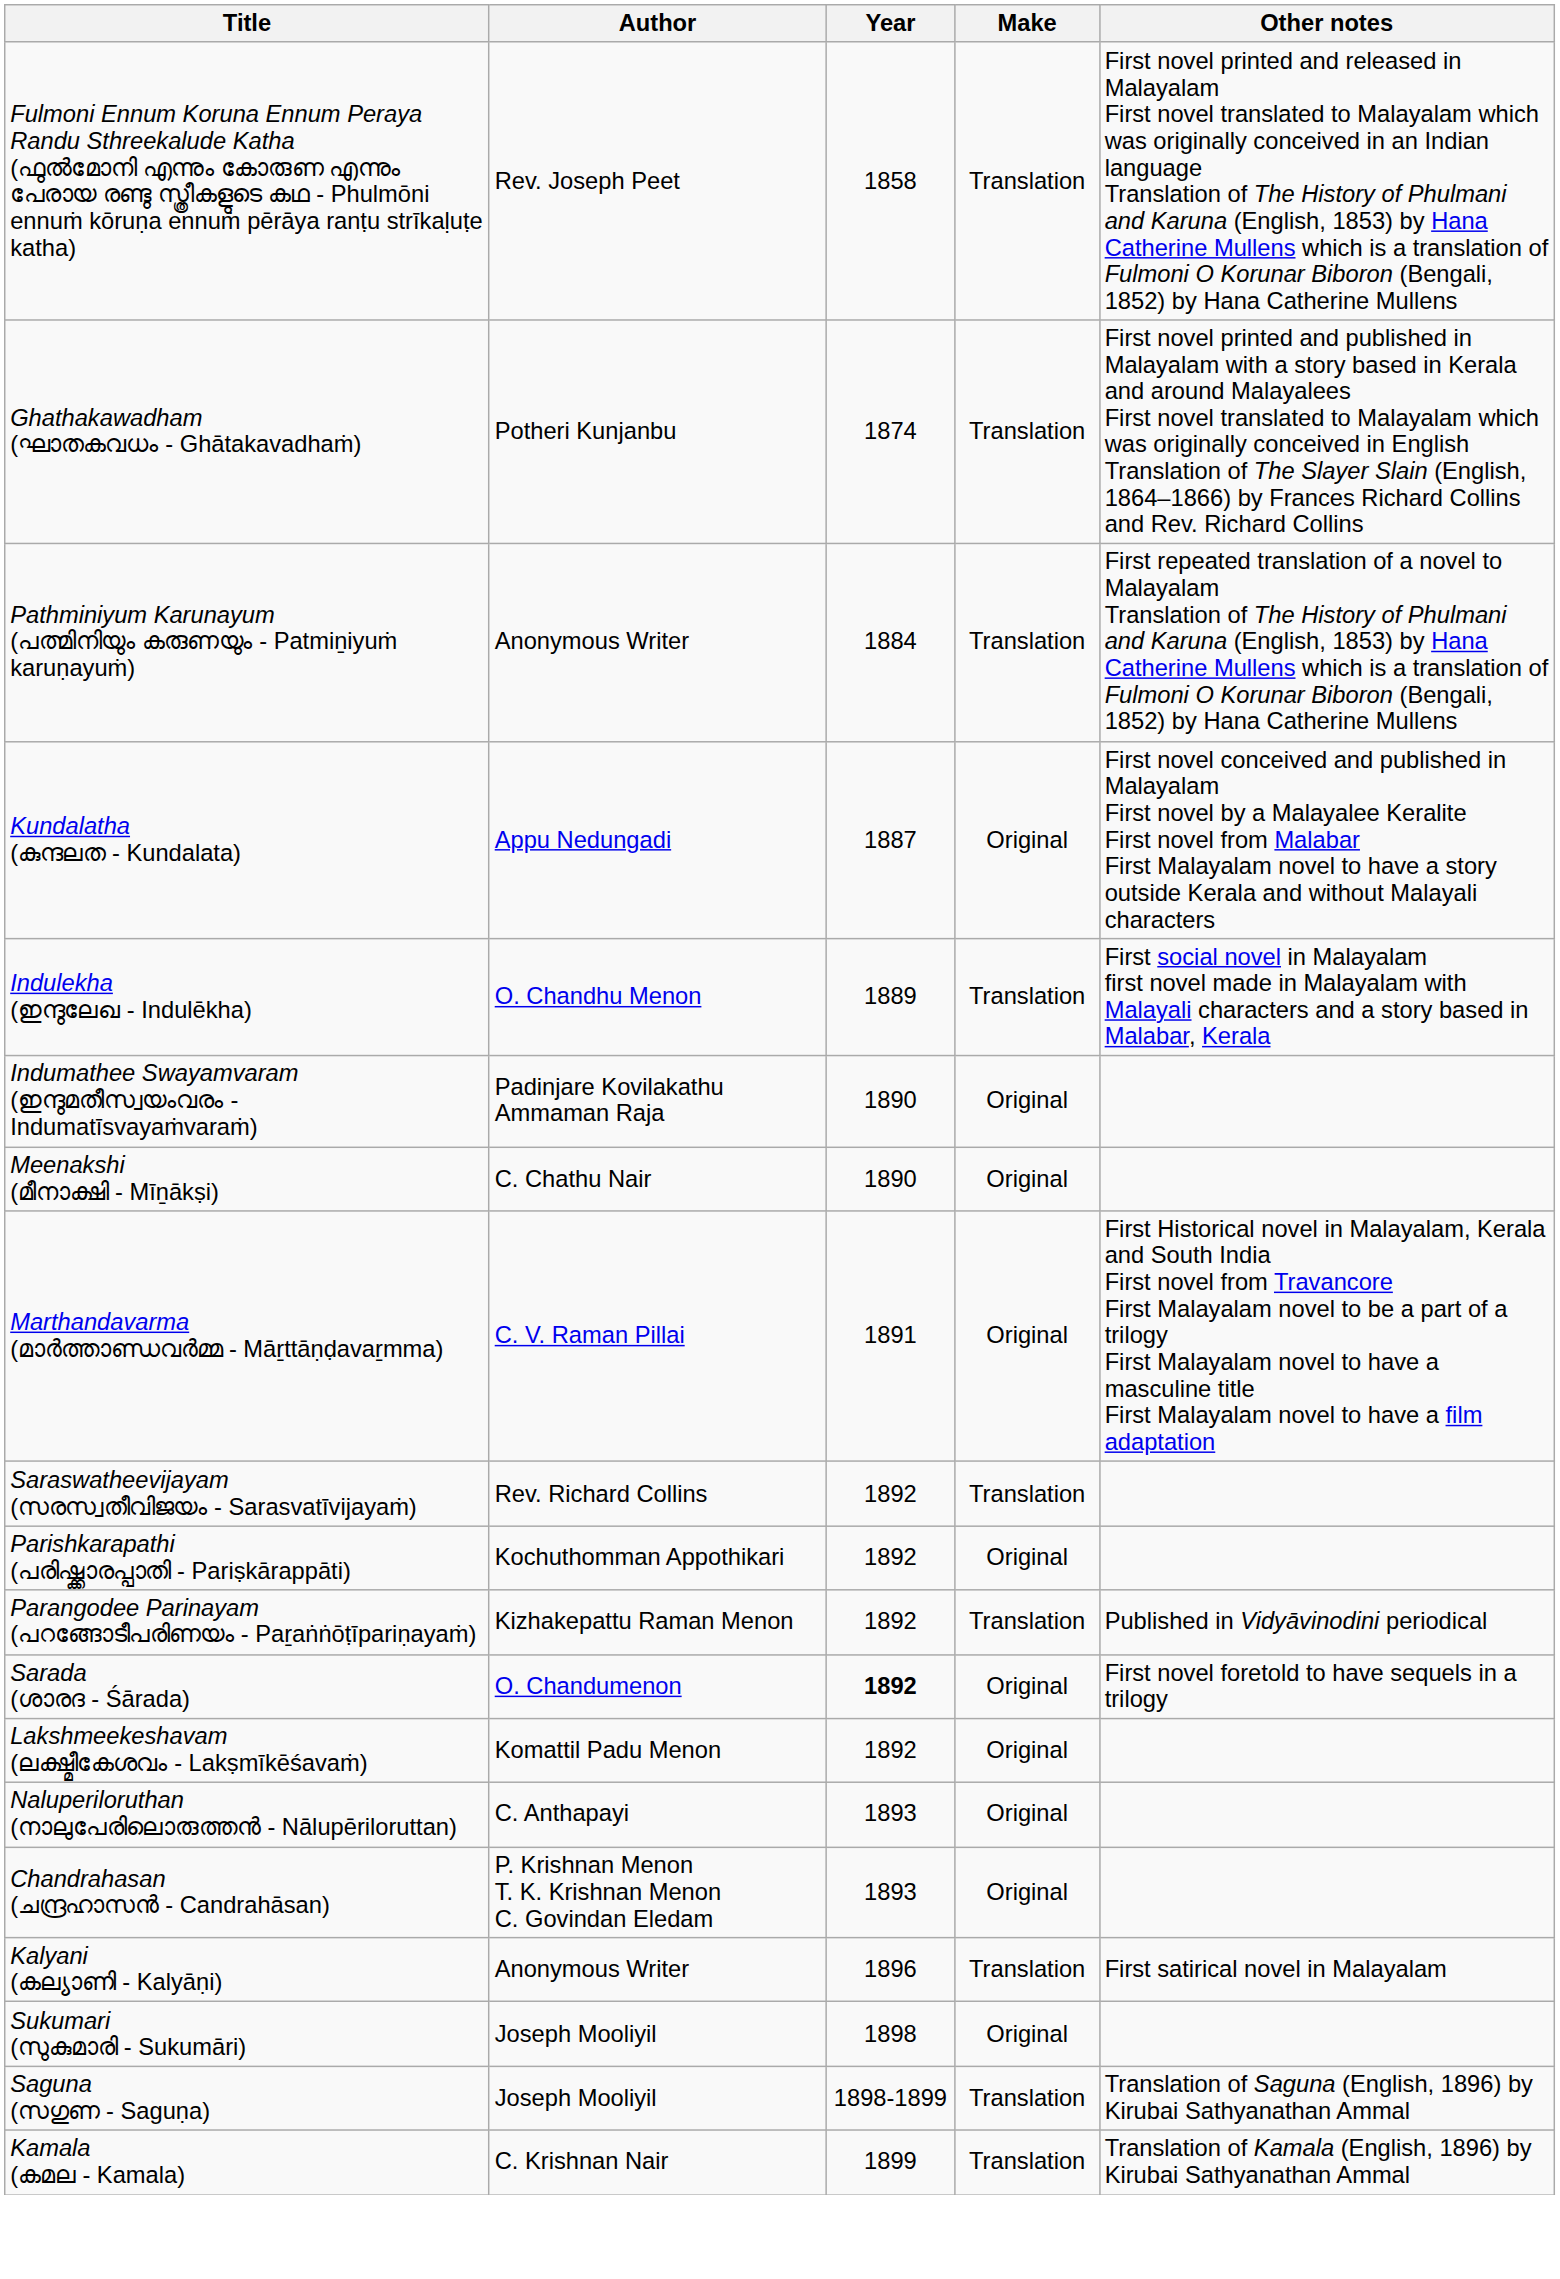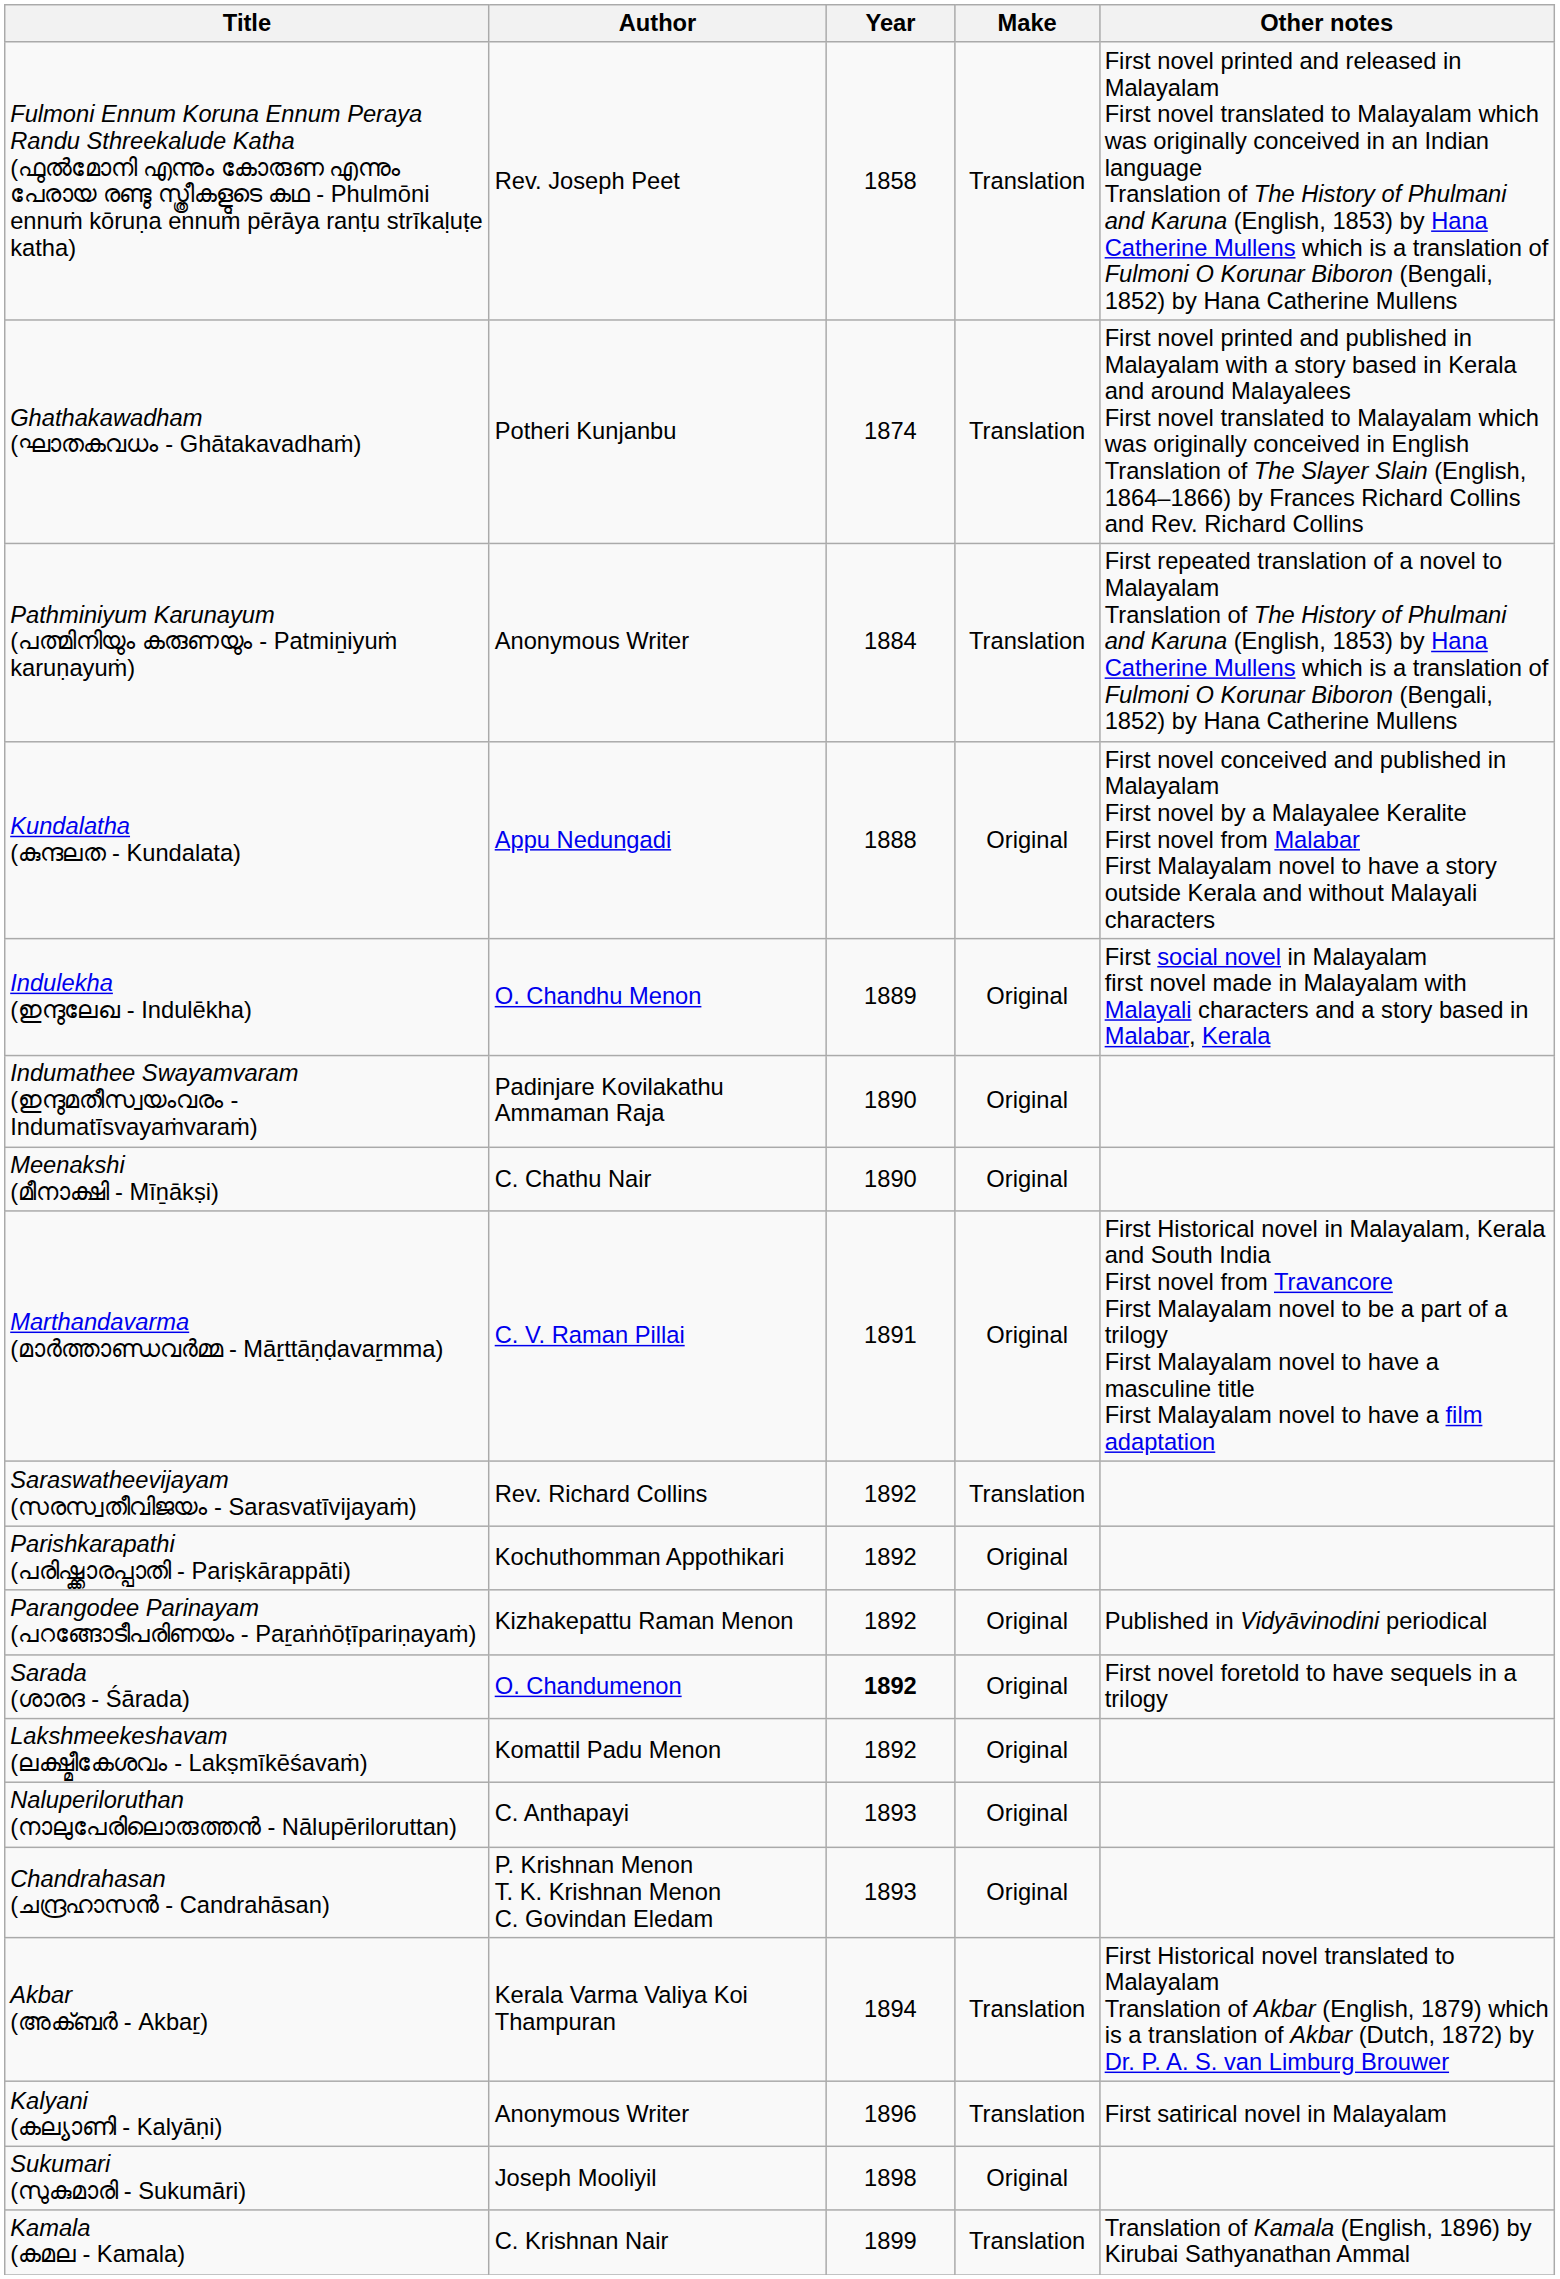Kundalatha (കുന്ദലത - Kundalata) | Year: 1887 -> 1888
Indulekha (ഇന്ദുലേഖ - Indulēkha) | Make: Translation -> Original
Parangodee Parinayam (പറങ്ങോടീപരിണയം - Paṟaṅṅōṭīpariṇayaṁ) | Make: Translation -> Original
+ row: Akbar (അക്ബർ - Akbaṟ) | Kerala Varma Valiya Koi Thampuran | 1894 | Translation | First Historical novel translated to Malayalam Translation of Akbar (English, 1879) which is a translation of Akbar (Dutch, 1872) by Dr. P. A. S. van Limburg Brouwer
- row: Saguna (സഗുണ - Saguṇa) | Joseph Mooliyil | 1898-1899 | Translation | Translation of Saguna (English, 1896) by Kirubai Sathyanathan Ammal
